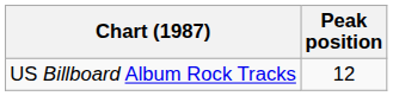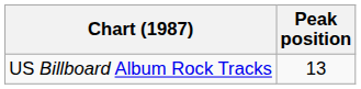US Billboard Album Rock Tracks | Peak position: 12 -> 13
